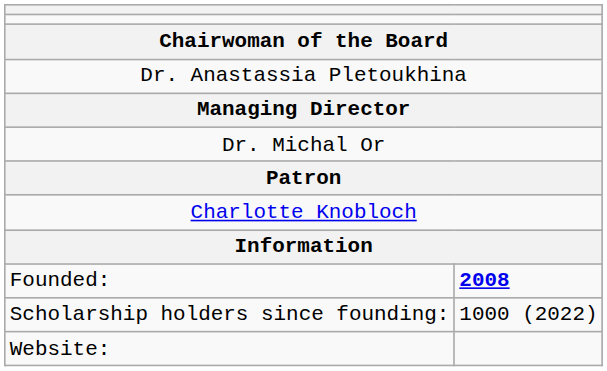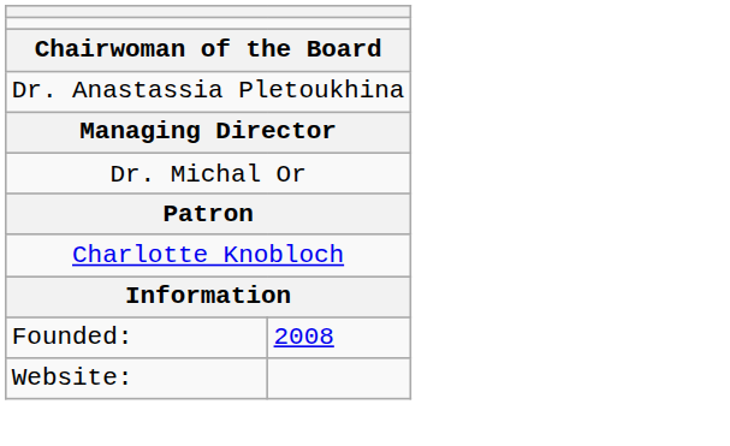Founded: | column 2: bold -> normal
- row: Scholarship holders since founding: | 1000 (2022)
